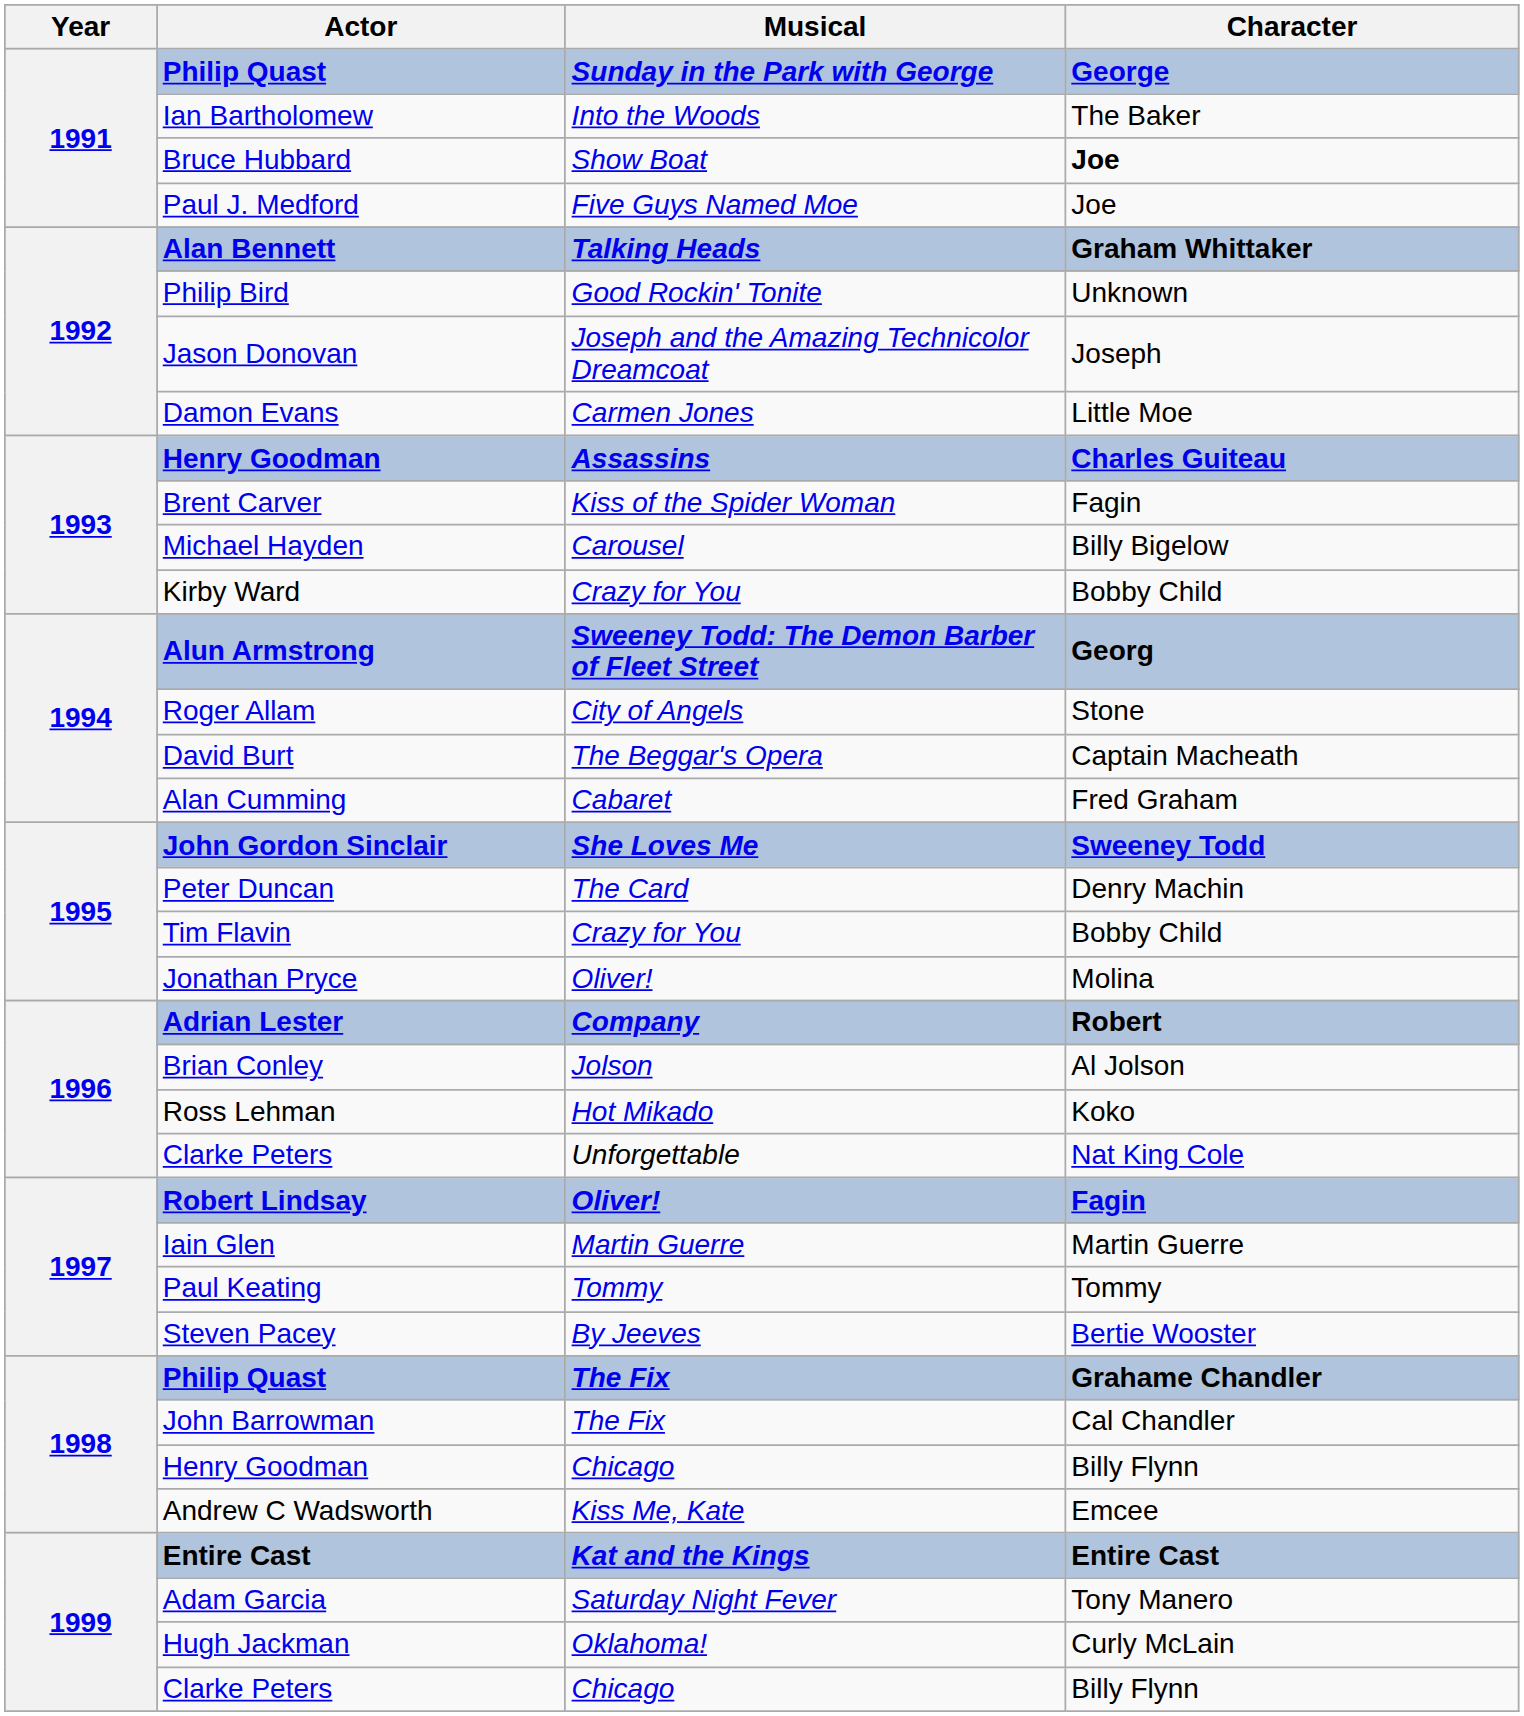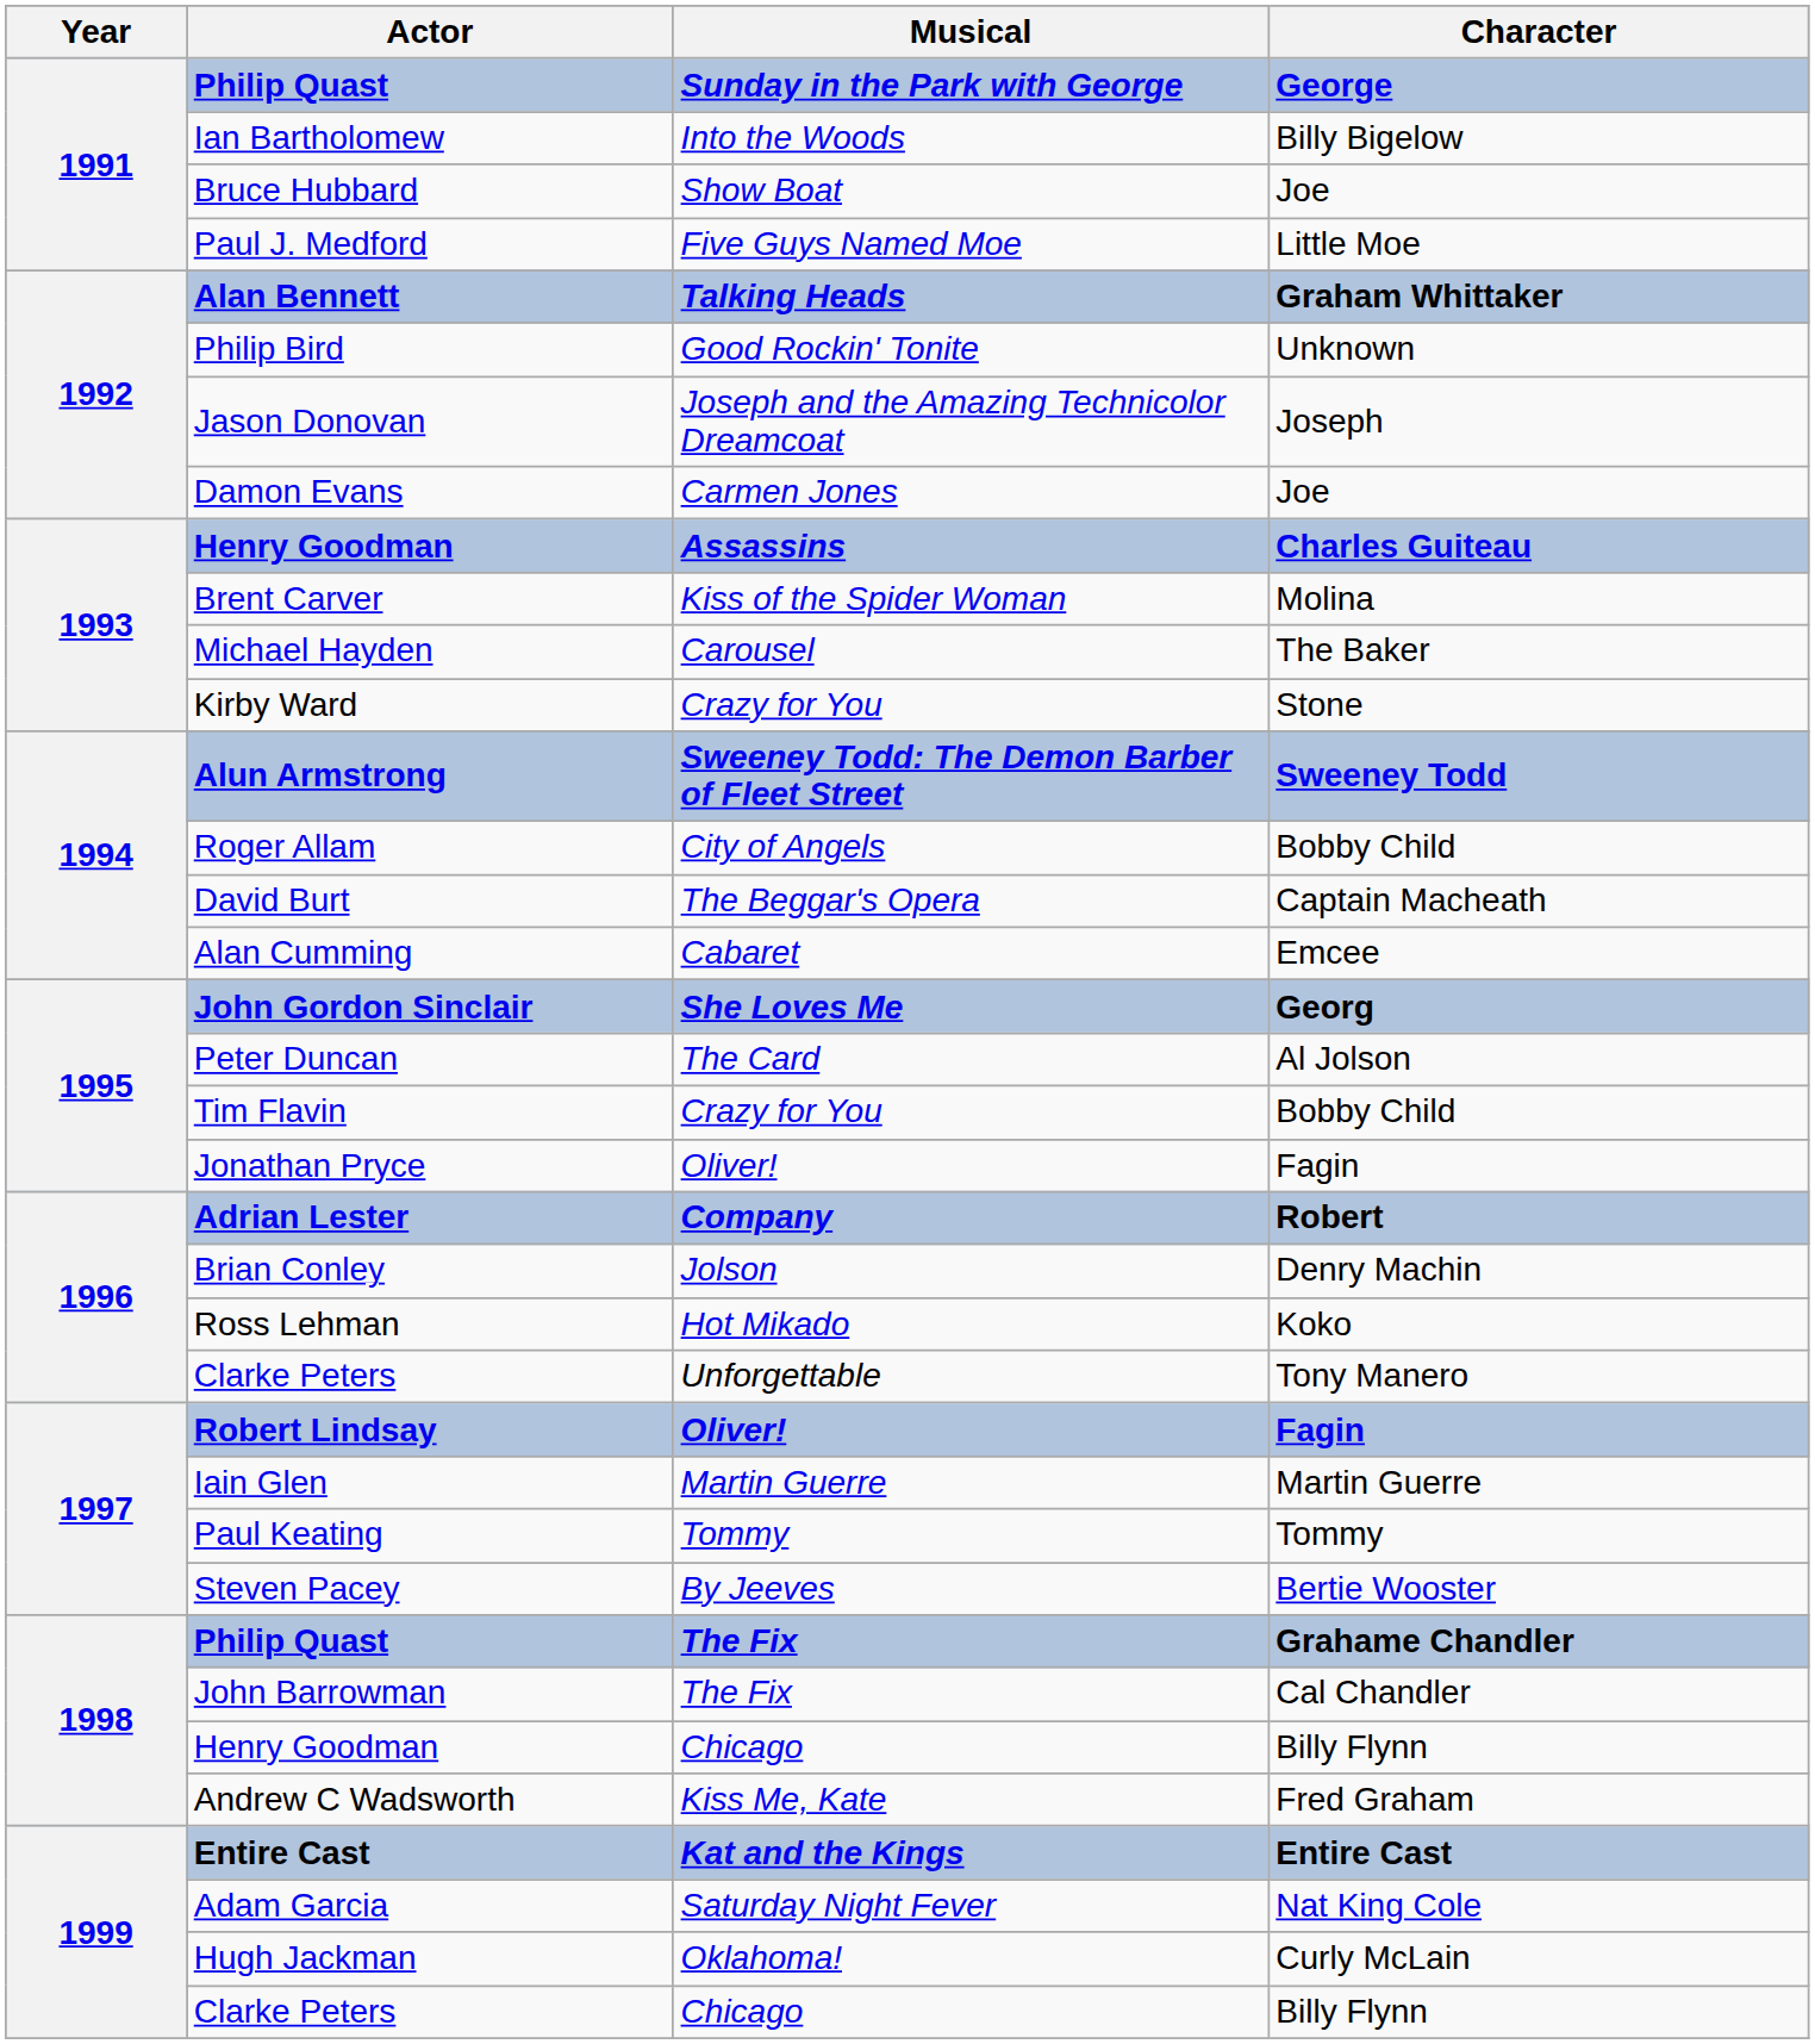Ian Bartholomew | Character: The Baker -> Billy Bigelow
Bruce Hubbard | Character: bold -> normal
Paul J. Medford | Character: Joe -> Little Moe
Damon Evans | Character: Little Moe -> Joe
Brent Carver | Character: Fagin -> Molina
Michael Hayden | Character: Billy Bigelow -> The Baker
Kirby Ward | Character: Bobby Child -> Stone
Alun Armstrong | Character: Georg -> Sweeney Todd
Roger Allam | Character: Stone -> Bobby Child
Alan Cumming | Character: Fred Graham -> Emcee
John Gordon Sinclair | Character: Sweeney Todd -> Georg
Peter Duncan | Character: Denry Machin -> Al Jolson
Jonathan Pryce | Character: Molina -> Fagin
Brian Conley | Character: Al Jolson -> Denry Machin
Clarke Peters / Unforgettable | Character: Nat King Cole -> Tony Manero
Andrew C Wadsworth | Character: Emcee -> Fred Graham
Adam Garcia | Character: Tony Manero -> Nat King Cole
